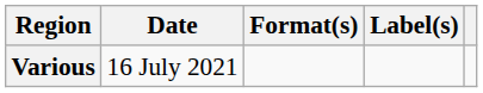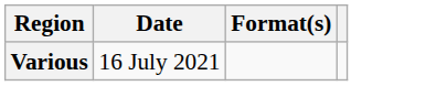- column: Label(s)
